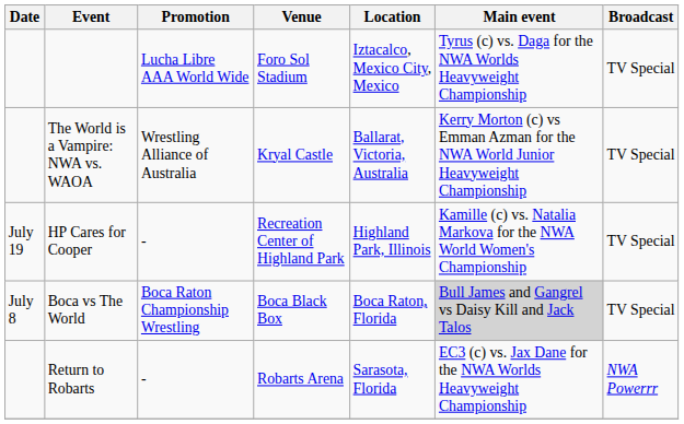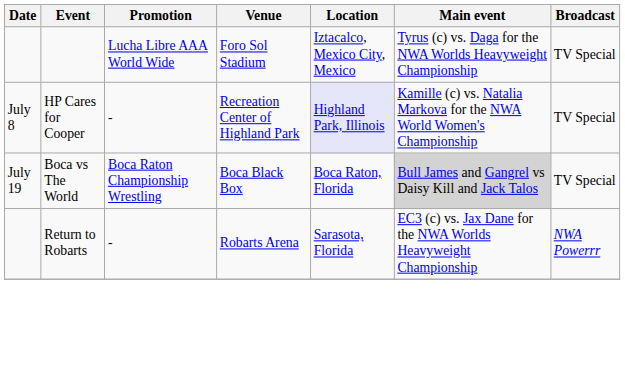- row: The World is a Vampire: NWA vs. WAOA | Wrestling Alliance of Australia | Kryal Castle | Ballarat, Victoria, Australia | Kerry Morton (c) vs Emman Azman for the NWA World Junior Heavyweight Championship | TV Special
HP Cares for Cooper | Date: July 19 -> July 8
HP Cares for Cooper | Location: no background -> lavender background
Boca vs The World | Date: July 8 -> July 19
